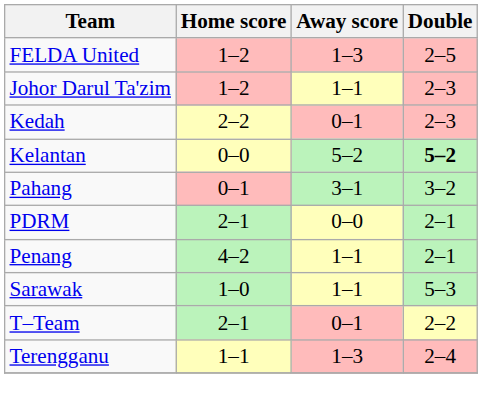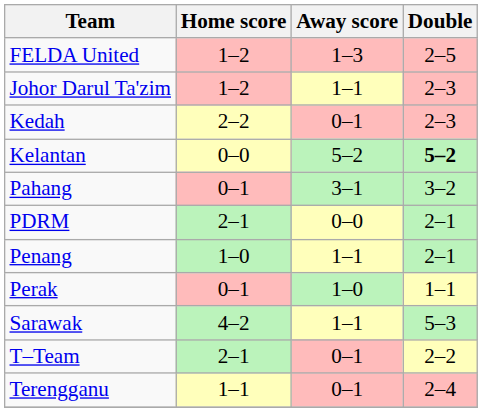Penang | Home score: 4–2 -> 1–0
+ row: Perak | 0–1 | 1–0 | 1–1
Sarawak | Home score: 1–0 -> 4–2
Terengganu | Away score: 1–3 -> 0–1
